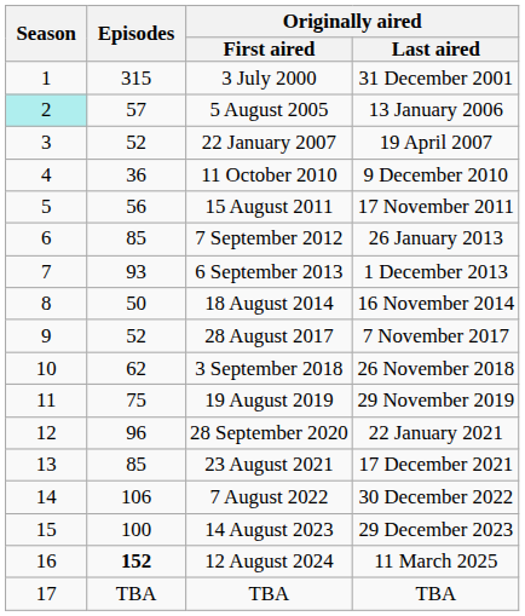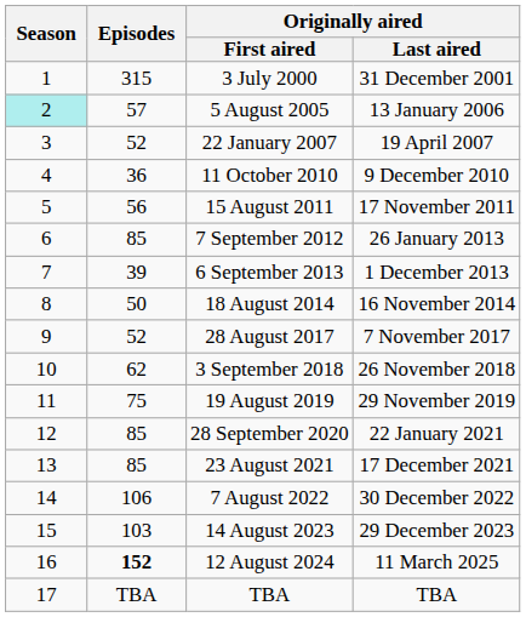6 September 2013 | Episodes: 93 -> 39
28 September 2020 | Episodes: 96 -> 85
14 August 2023 | Episodes: 100 -> 103
